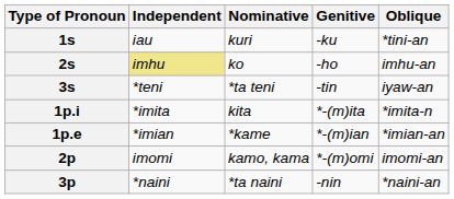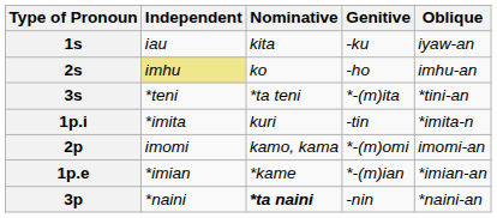1s | Nominative: kuri -> kita
1s | Oblique: *tini-an -> iyaw-an
3s | Genitive: -tin -> *-(m)ita
3s | Oblique: iyaw-an -> *tini-an
1p.i | Nominative: kita -> kuri
1p.i | Genitive: *-(m)ita -> -tin
rows swapped: 1p.e <-> 2p
3p | Nominative: normal -> bold
